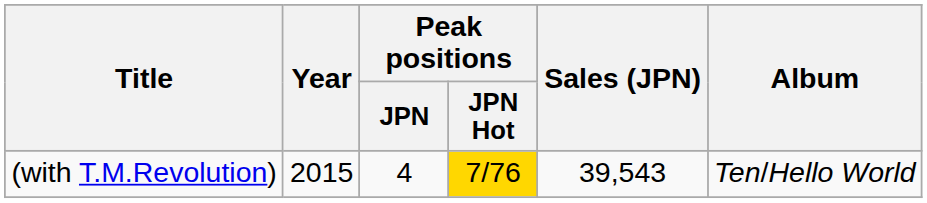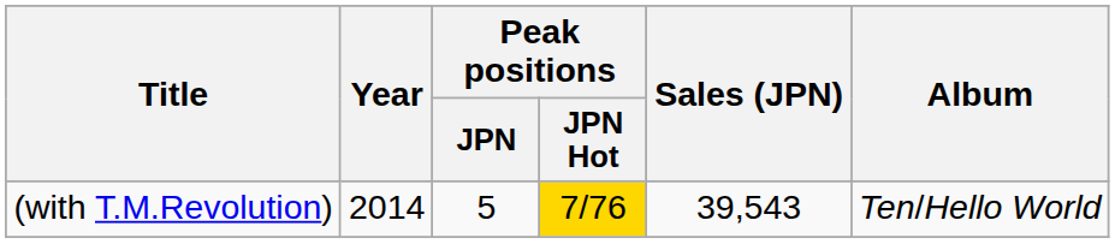(with T.M.Revolution) | Year: 2015 -> 2014
(with T.M.Revolution) | Peak positions / JPN: 4 -> 5
